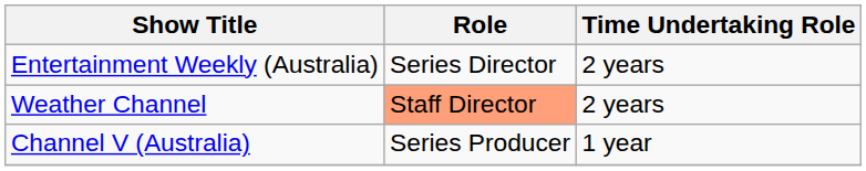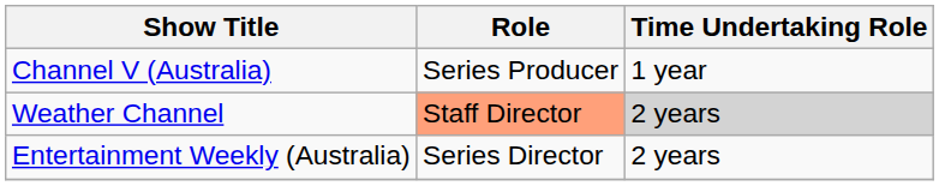rows swapped: Entertainment Weekly (Australia) <-> Channel V (Australia)
Weather Channel | Time Undertaking Role: no background -> lightgrey background
